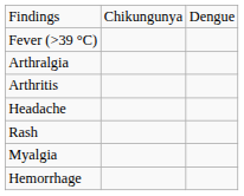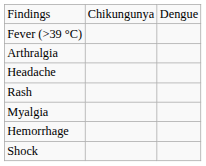- row: Arthritis
+ row: Shock
